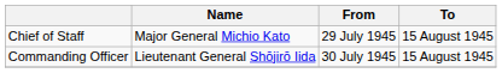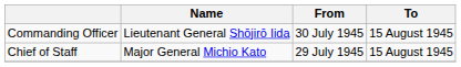rows swapped: Commanding Officer <-> Chief of Staff
